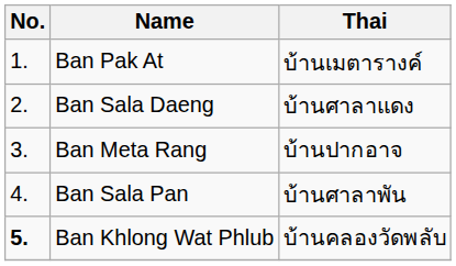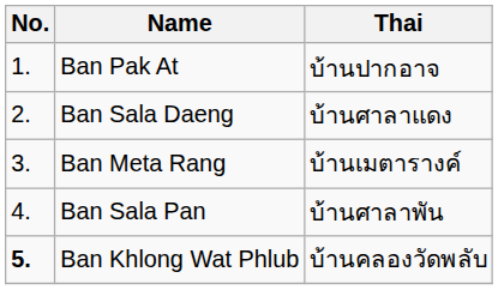Ban Pak At | Thai: บ้านเมตารางค์ -> บ้านปากอาจ
Ban Meta Rang | Thai: บ้านปากอาจ -> บ้านเมตารางค์
